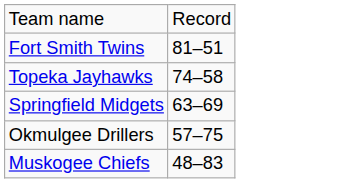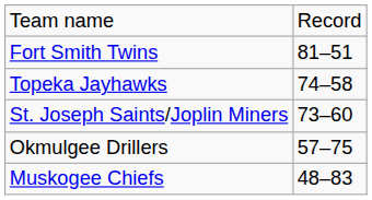+ row: St. Joseph Saints/Joplin Miners | 73–60
- row: Springfield Midgets | 63–69
